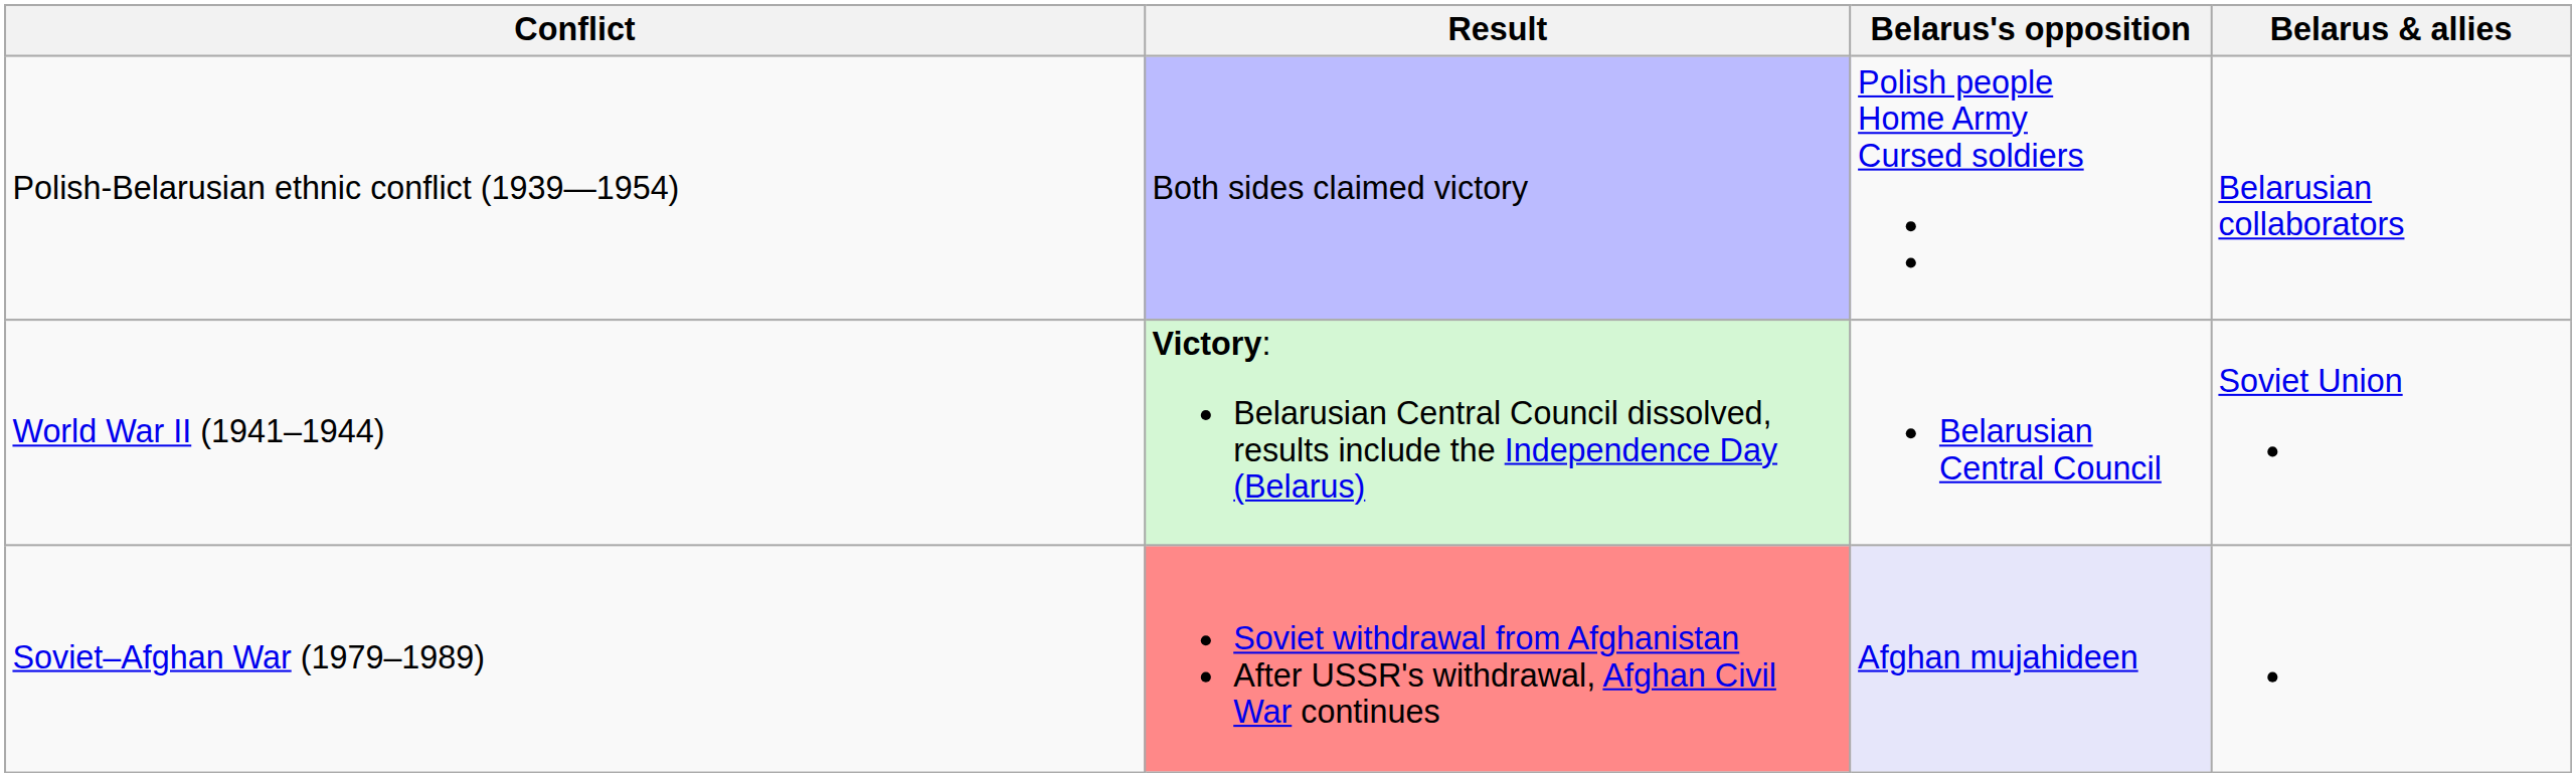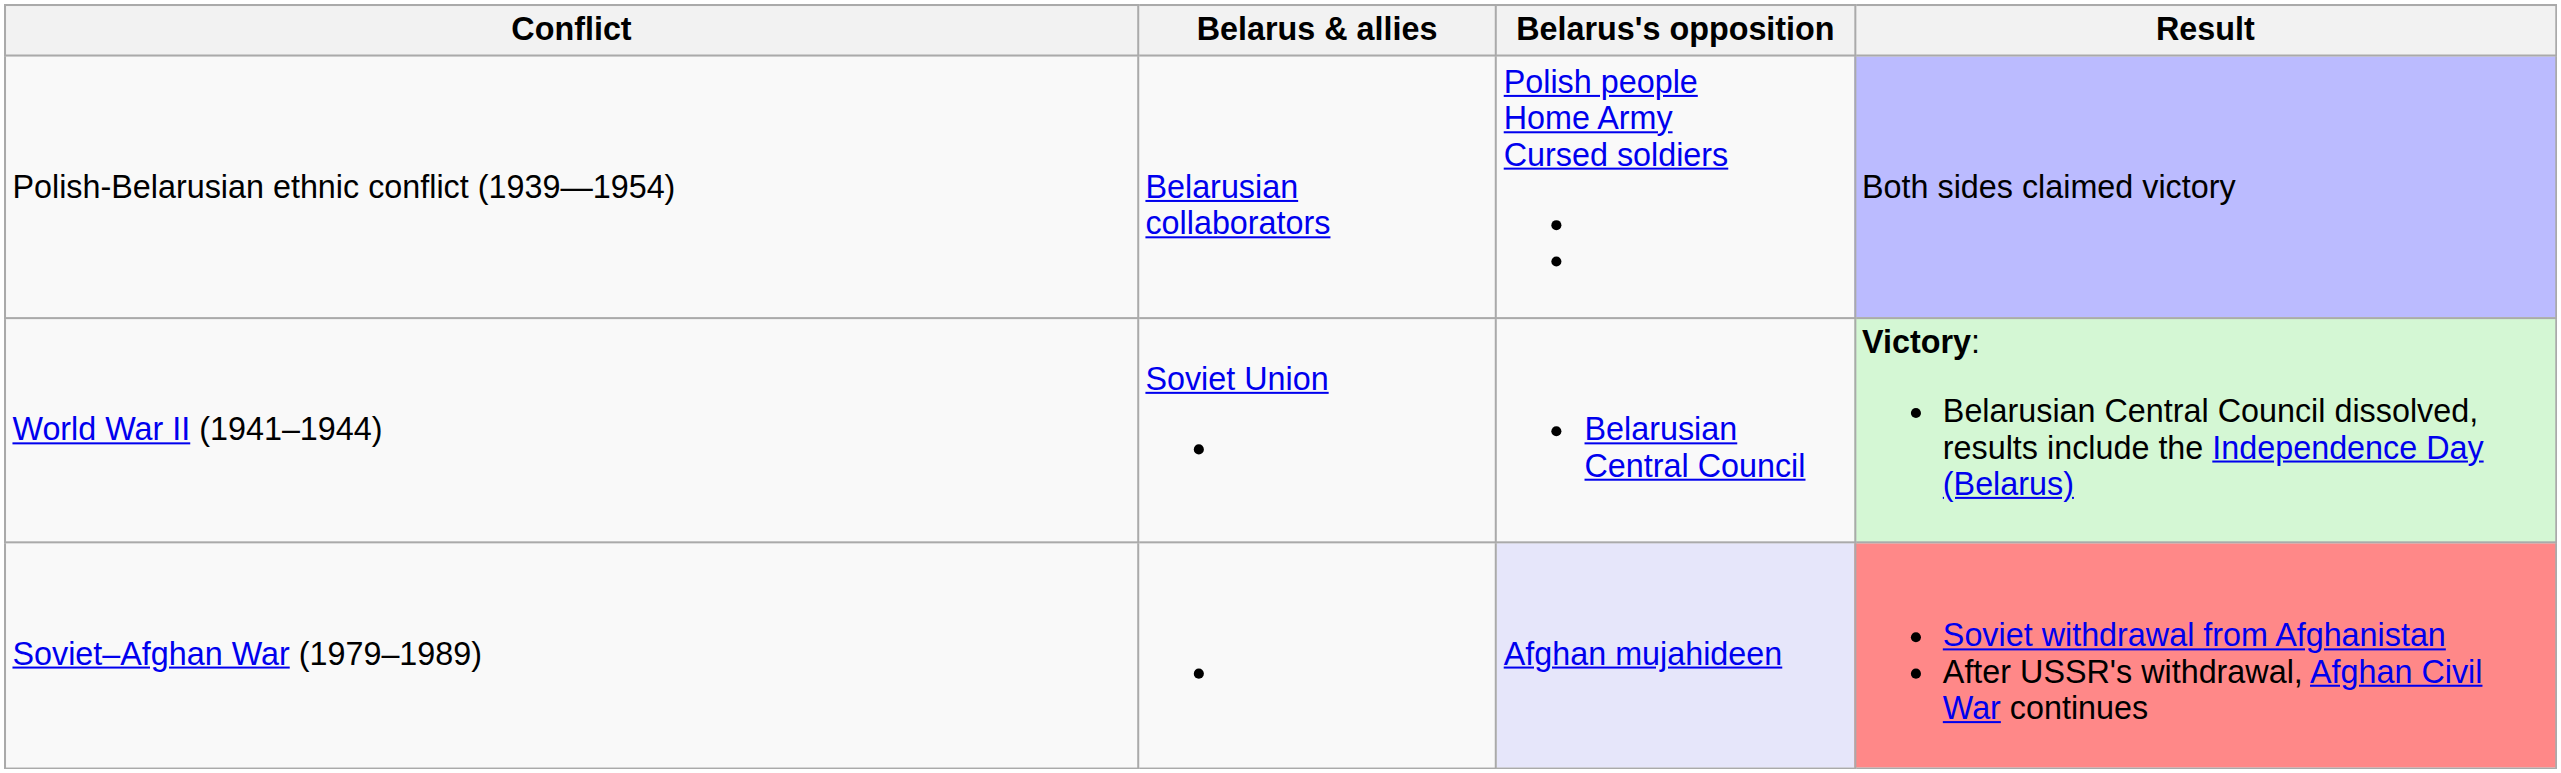columns swapped: Belarus & allies <-> Result
